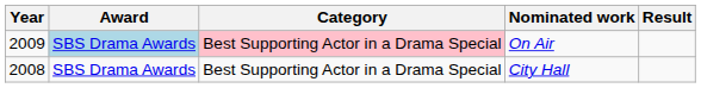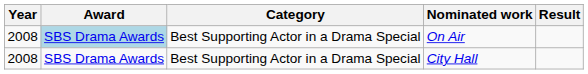On Air | Year: 2009 -> 2008
On Air | Category: pink background -> no background
